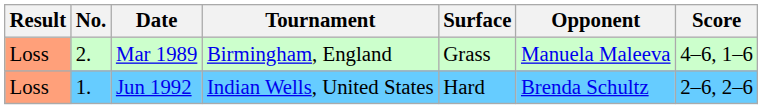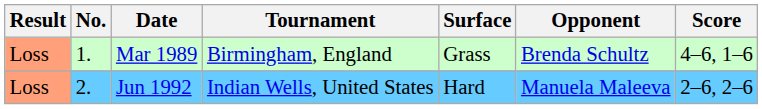Mar 1989 | No.: 2. -> 1.
Mar 1989 | Opponent: Manuela Maleeva -> Brenda Schultz
Jun 1992 | No.: 1. -> 2.
Jun 1992 | Opponent: Brenda Schultz -> Manuela Maleeva
